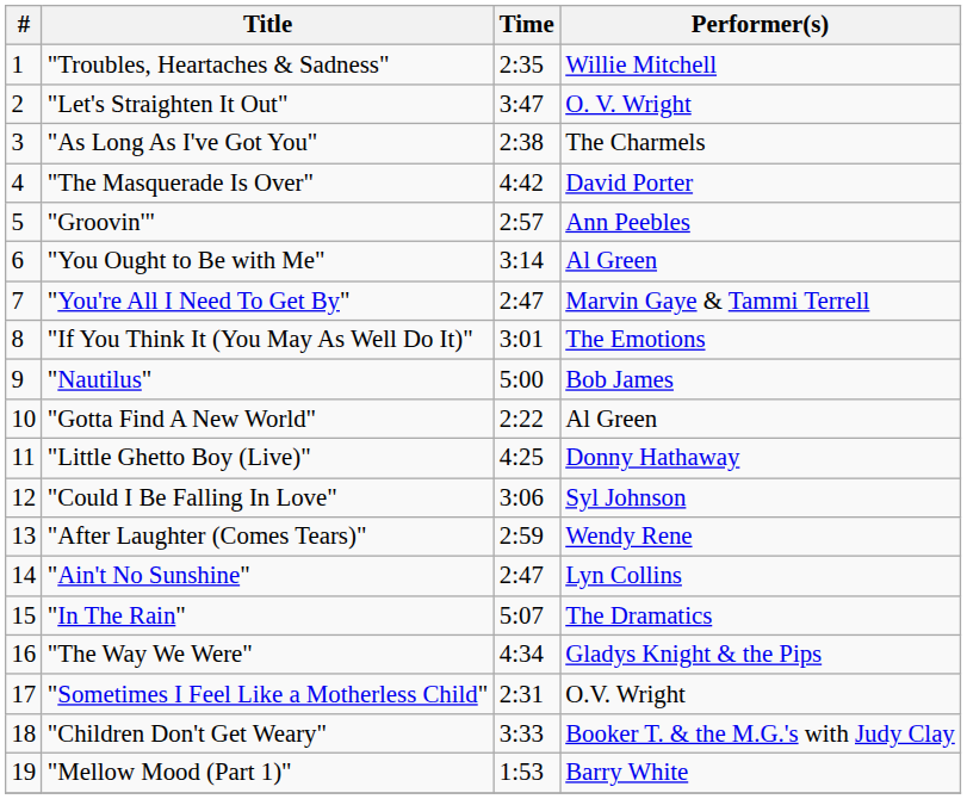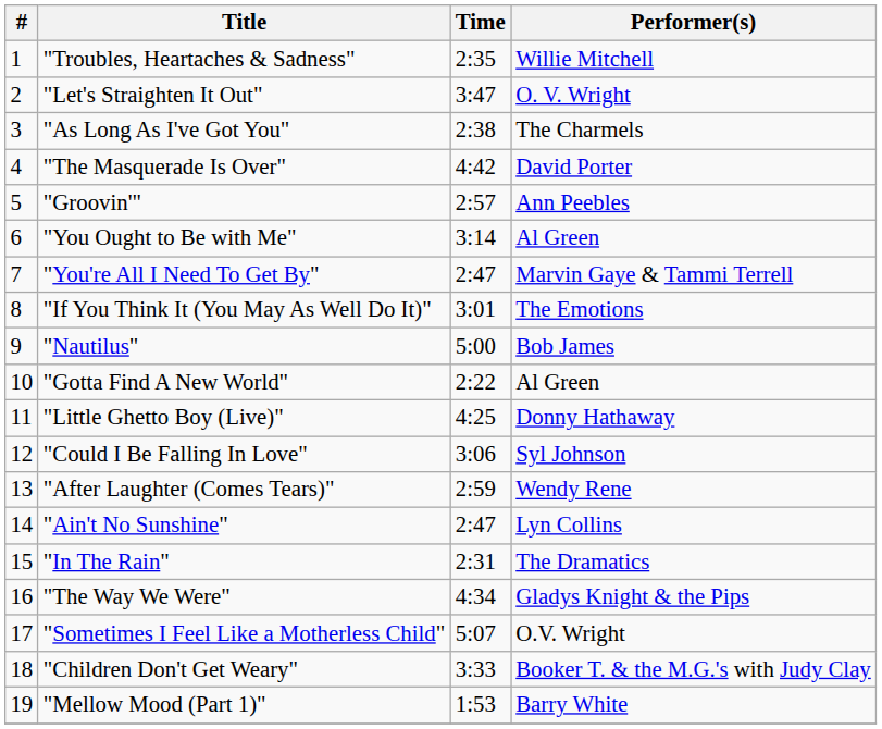"In The Rain" | Time: 5:07 -> 2:31
"Sometimes I Feel Like a Motherless Child" | Time: 2:31 -> 5:07
